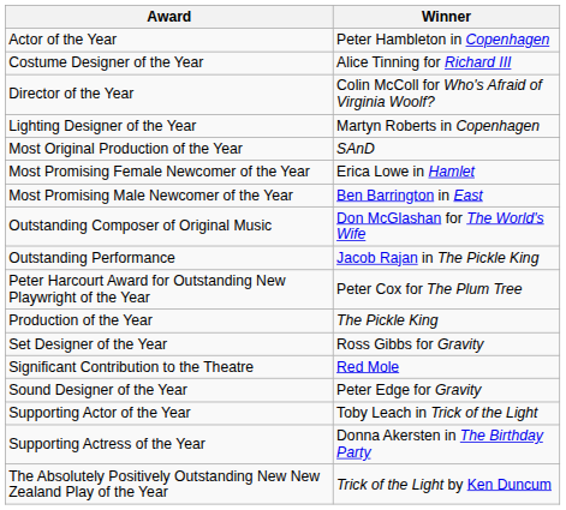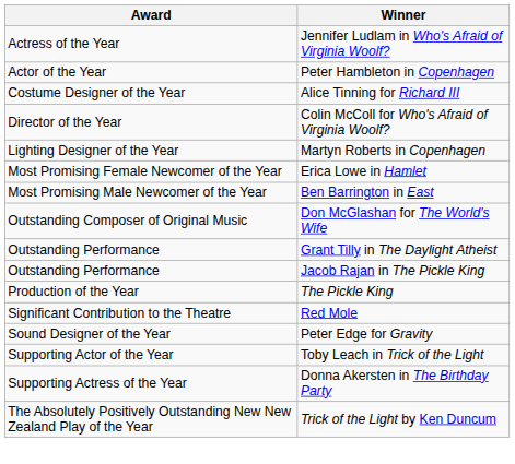+ row: Actress of the Year | Jennifer Ludlam in Who's Afraid of Virginia Woolf?
- row: Most Original Production of the Year | SAnD
+ row: Outstanding Performance | Grant Tilly in The Daylight Atheist
- row: Peter Harcourt Award for Outstanding New Playwright of the Year | Peter Cox for The Plum Tree
- row: Set Designer of the Year | Ross Gibbs for Gravity
